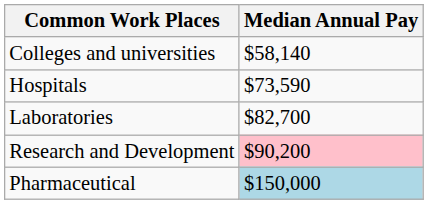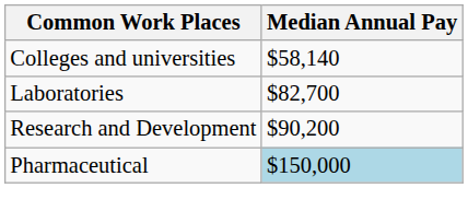- row: Hospitals | $73,590
Research and Development | Median Annual Pay: pink background -> no background
